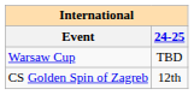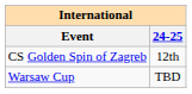rows swapped: CS Golden Spin of Zagreb <-> Warsaw Cup
